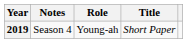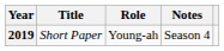columns swapped: Title <-> Notes
